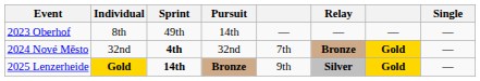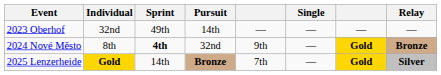columns swapped: Relay <-> Single
2023 Oberhof | Individual: 8th -> 32nd
2024 Nové Město | Individual: 32nd -> 8th
2024 Nové Město | column 5: 7th -> 9th
2025 Lenzerheide | Sprint: bold -> normal
2025 Lenzerheide | column 5: 9th -> 7th
